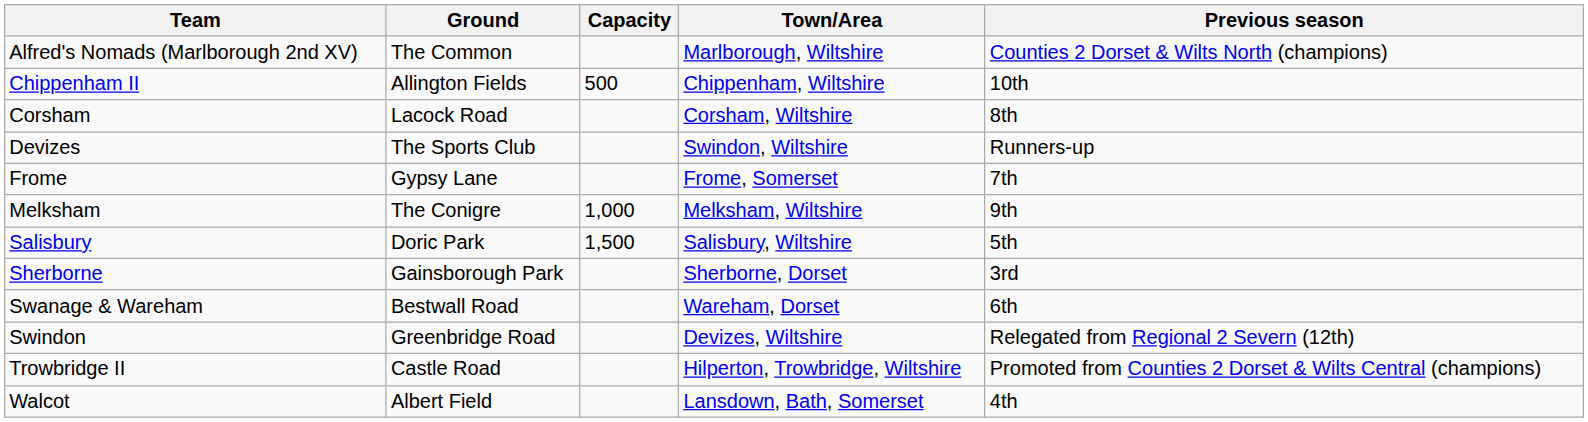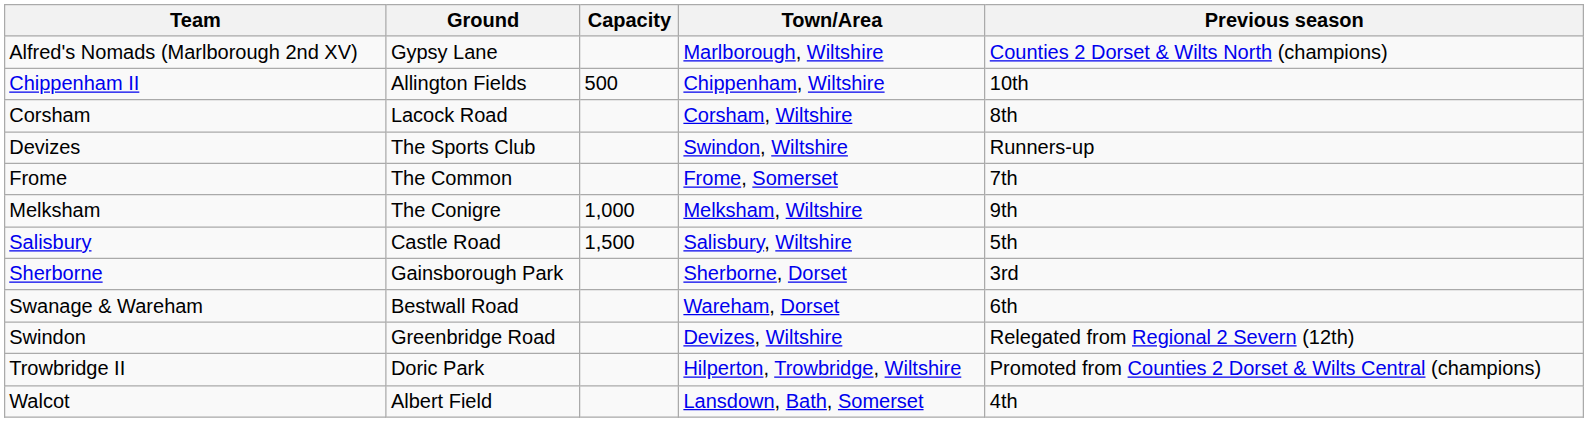Alfred's Nomads (Marlborough 2nd XV) | Ground: The Common -> Gypsy Lane
Frome | Ground: Gypsy Lane -> The Common
Salisbury | Ground: Doric Park -> Castle Road
Trowbridge II | Ground: Castle Road -> Doric Park
